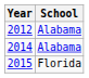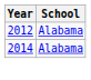- row: 2015 | Florida
